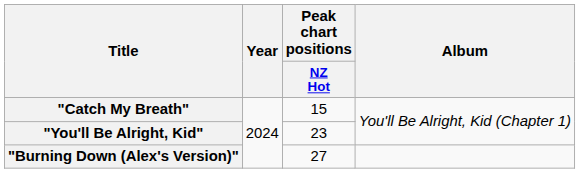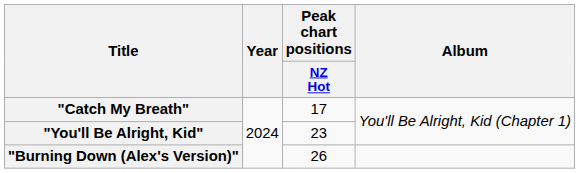"Catch My Breath" | Peak chart positions / NZ Hot: 15 -> 17
"Burning Down (Alex's Version)" | Peak chart positions / NZ Hot: 27 -> 26
